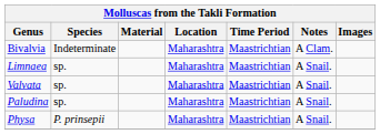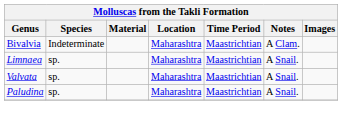- row: Physa | P. prinsepii | Maharashtra | Maastrichtian | A Snail.
